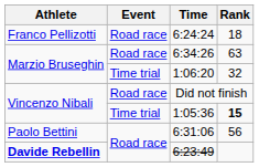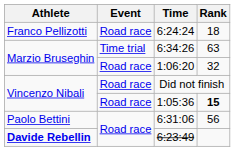6:34:26 | Event: Road race -> Time trial
1:06:20 | Event: Time trial -> Road race
1:05:36 | Event: Time trial -> Road race
